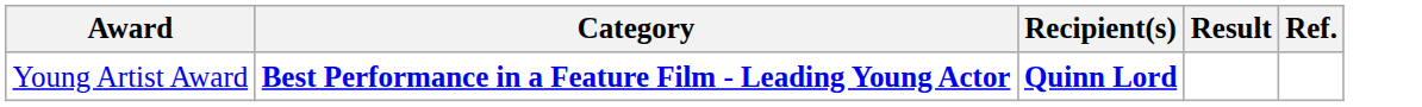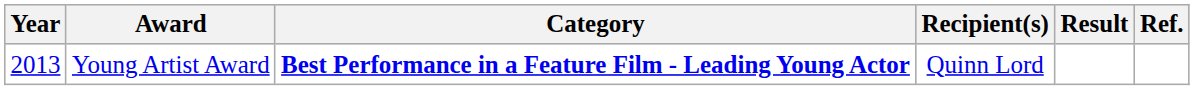+ column: Year | 2013
Young Artist Award | Recipient(s): bold -> normal
